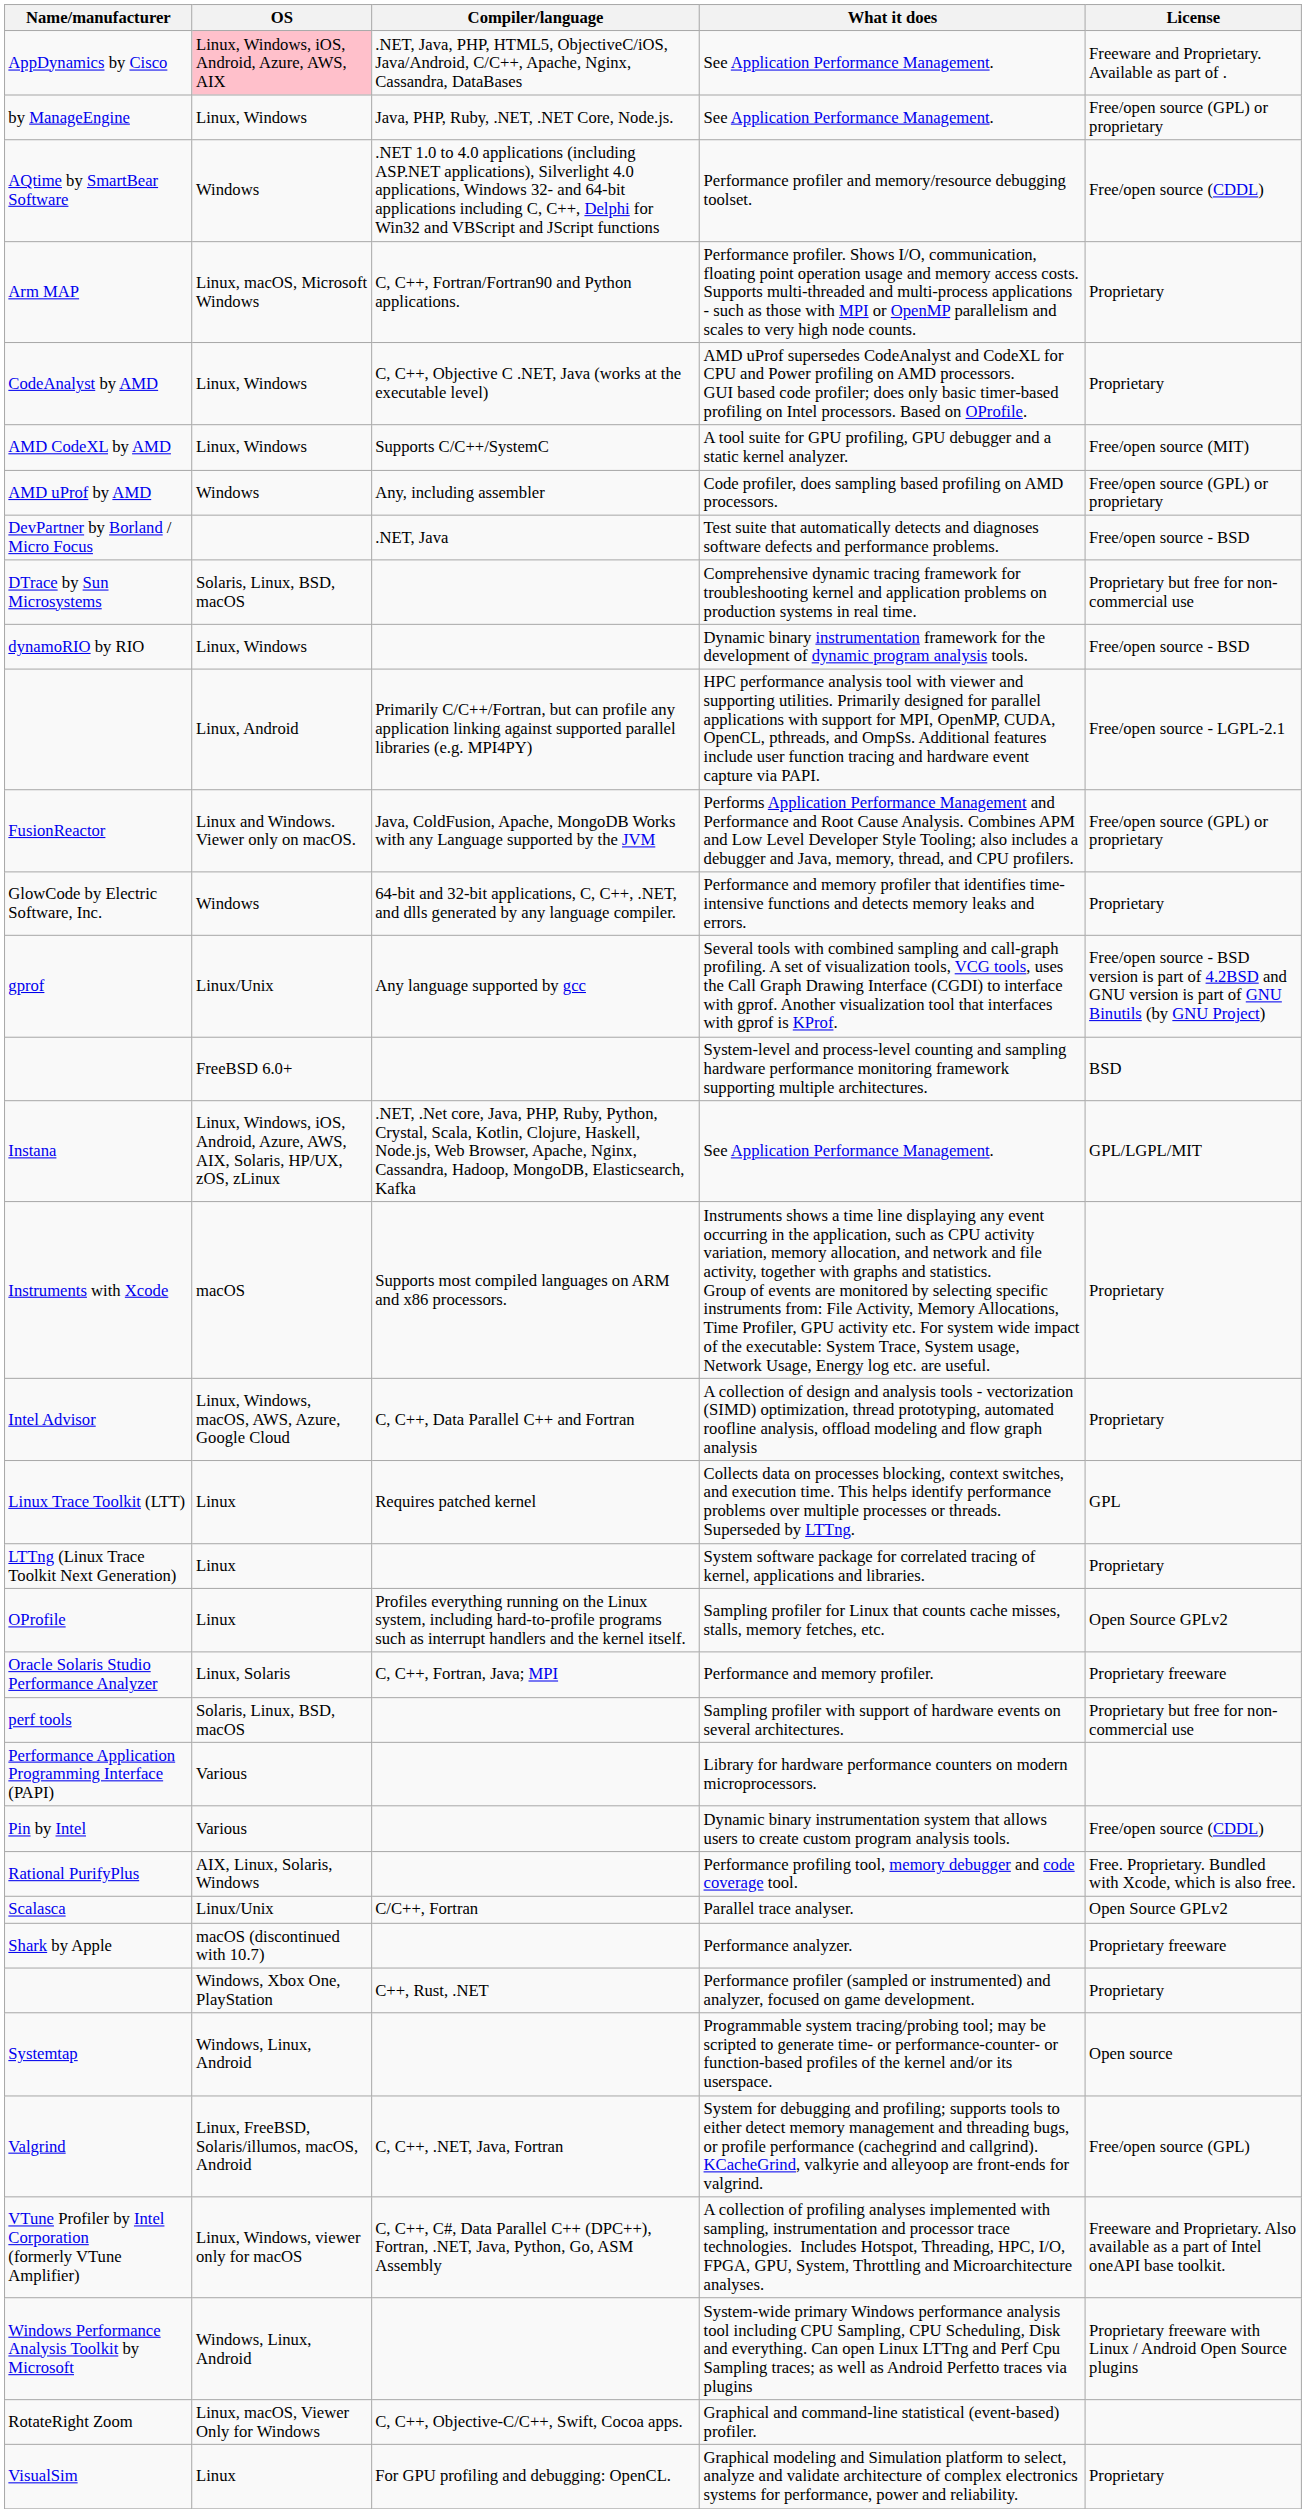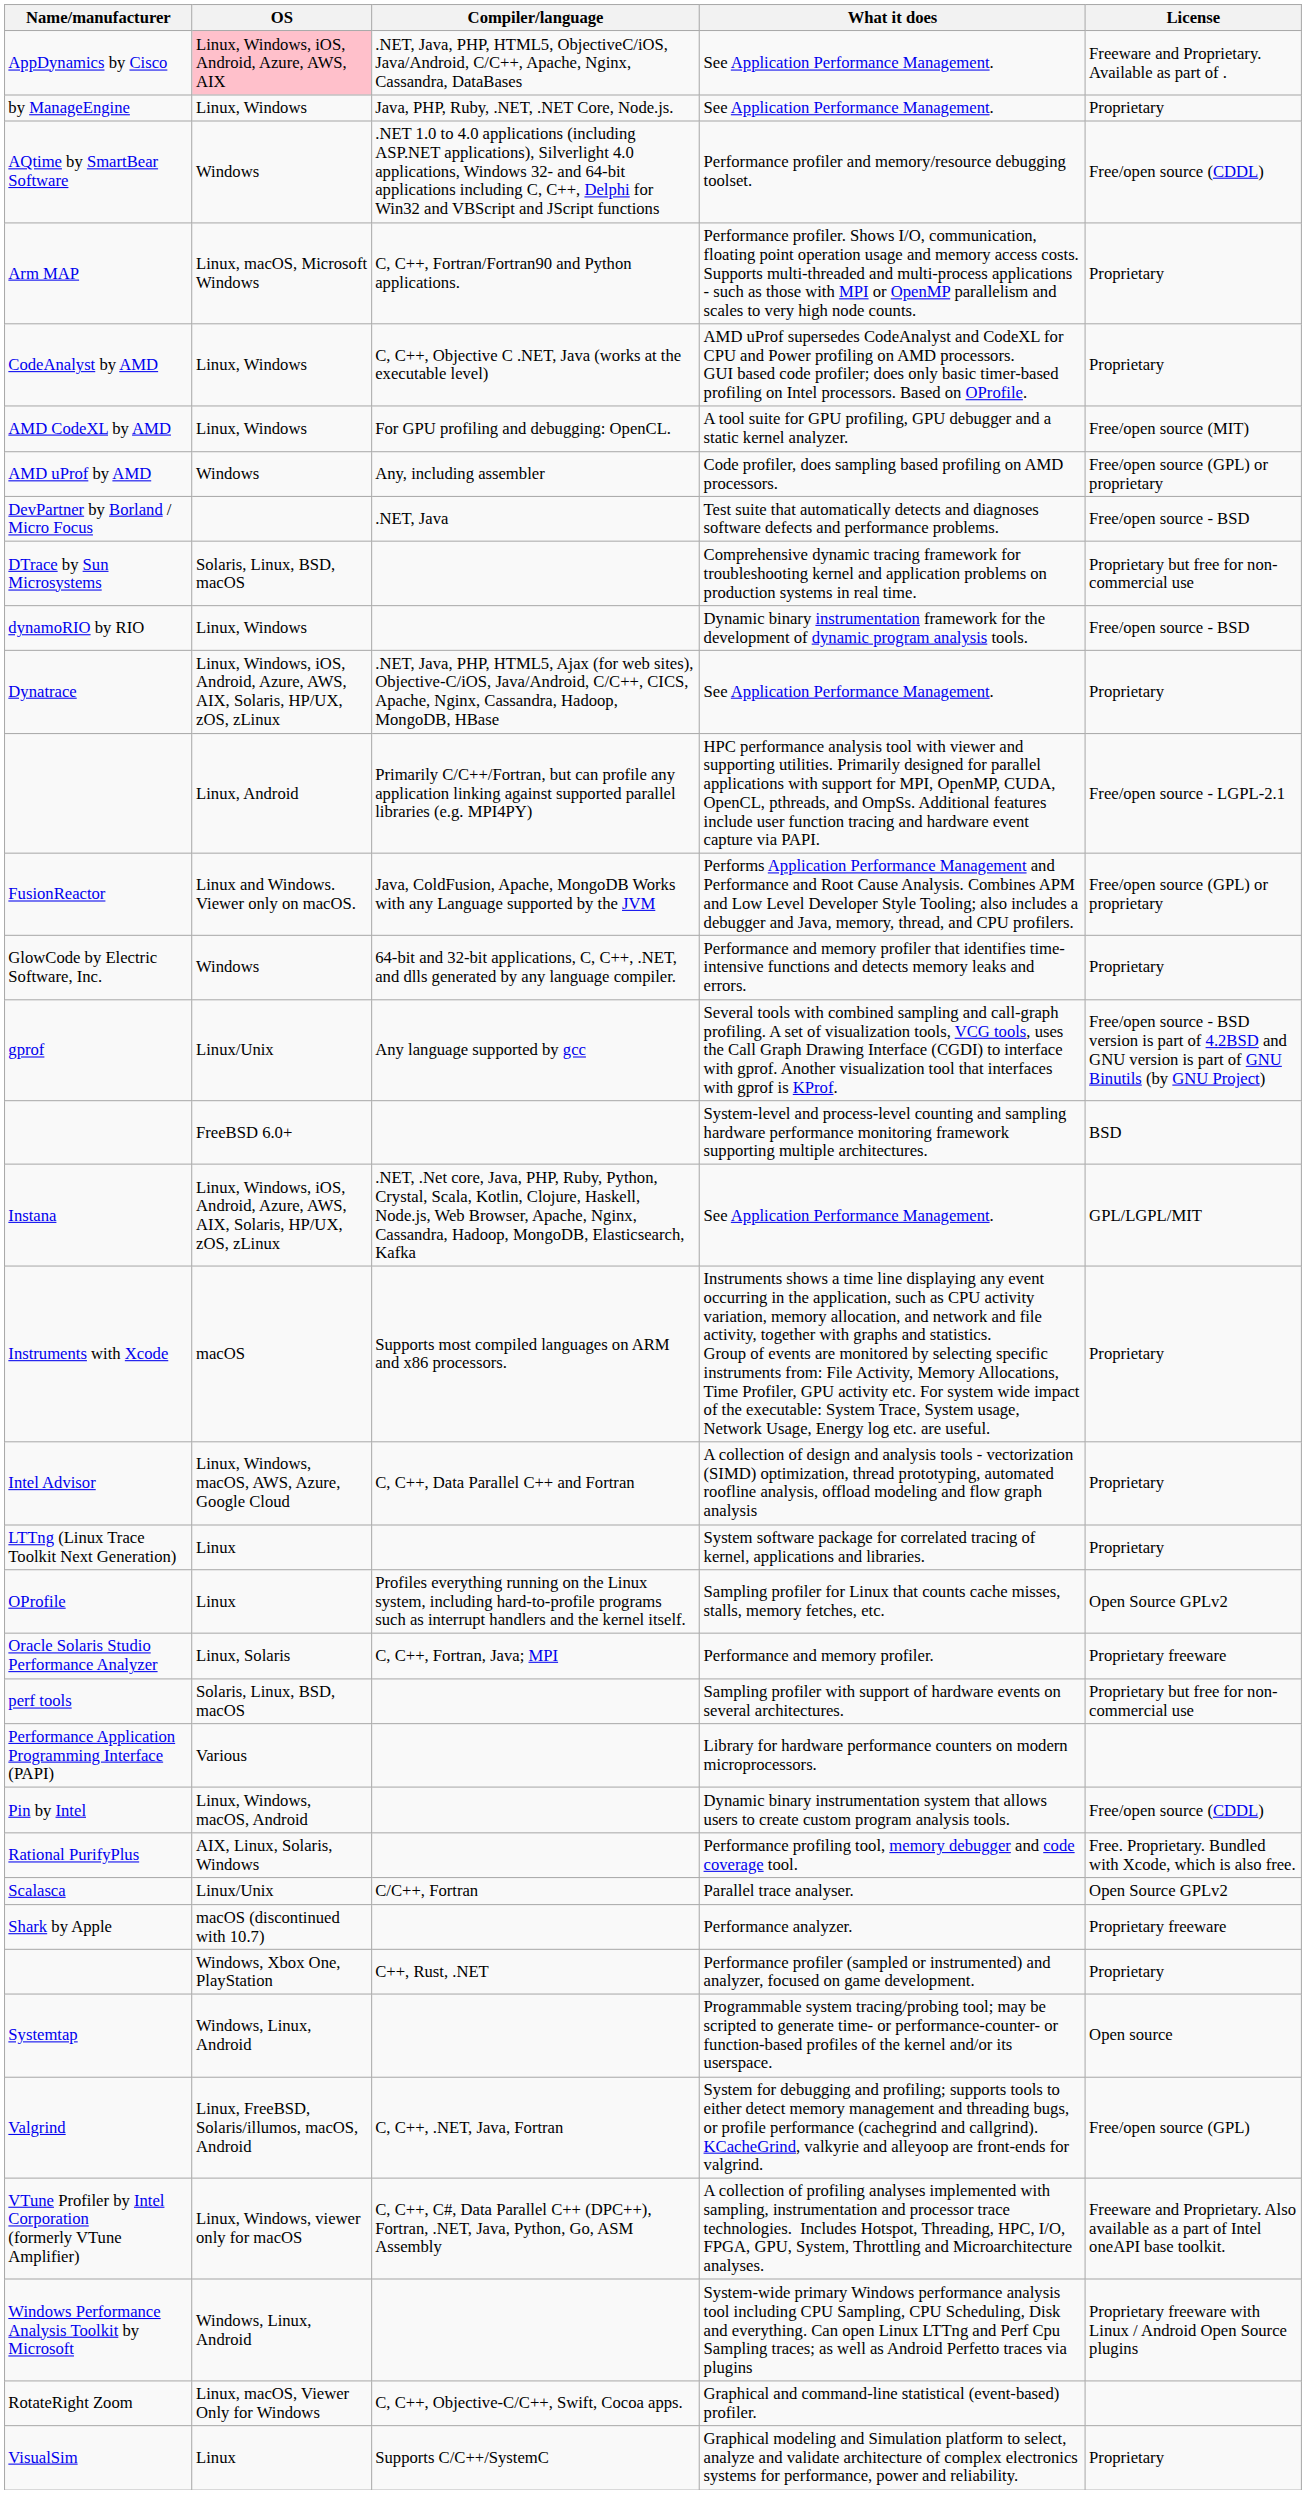by ManageEngine | License: Free/open source (GPL) or proprietary -> Proprietary
AMD CodeXL by AMD | Compiler/language: Supports C/C++/SystemC -> For GPU profiling and debugging: OpenCL.
+ row: Dynatrace | Linux, Windows, iOS, Android, Azure, AWS, AIX, Solaris, HP/UX, zOS, zLinux | .NET, Java, PHP, HTML5, Ajax (for web sites), Objective-C/iOS, Java/Android, C/C++, CICS, Apache, Nginx, Cassandra, Hadoop, MongoDB, HBase | See Application Performance Management. | Proprietary
- row: Linux Trace Toolkit (LTT) | Linux | Requires patched kernel | Collects data on processes blocking, context switches, and execution time. This helps identify performance problems over multiple processes or threads. Superseded by LTTng. | GPL
Pin by Intel | OS: Various -> Linux, Windows, macOS, Android
VisualSim | Compiler/language: For GPU profiling and debugging: OpenCL. -> Supports C/C++/SystemC
